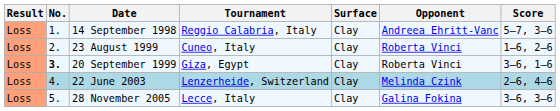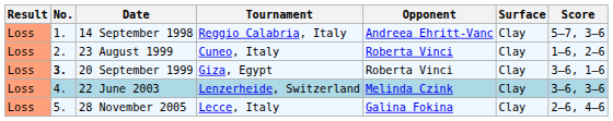columns swapped: Surface <-> Opponent
22 June 2003 | Score: 2–6, 4–6 -> 3–6, 3–6
28 November 2005 | Score: 3–6, 3–6 -> 2–6, 4–6
